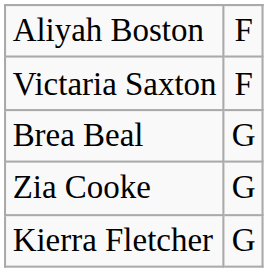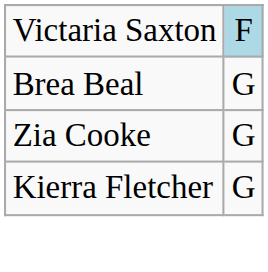- row: Aliyah Boston | F
Victaria Saxton | column 2: no background -> lightblue background
